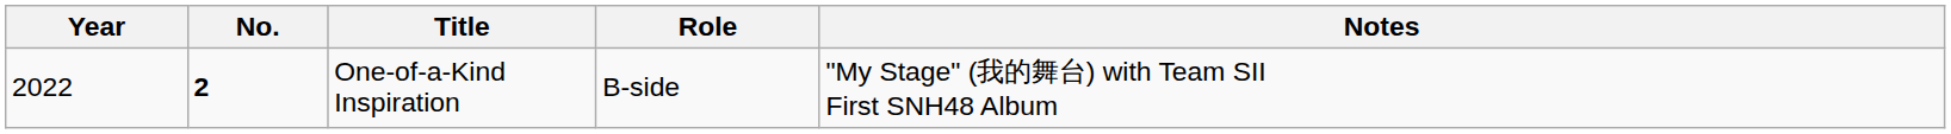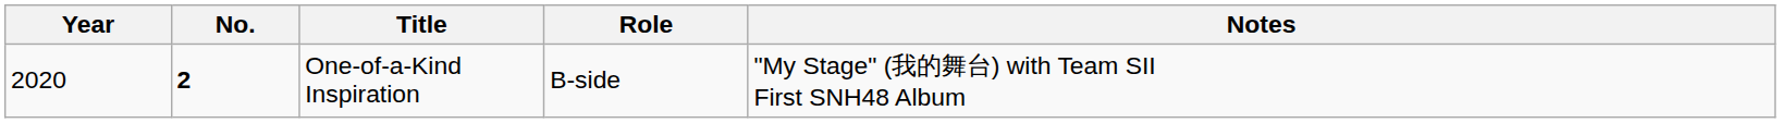One-of-a-Kind Inspiration | Year: 2022 -> 2020
